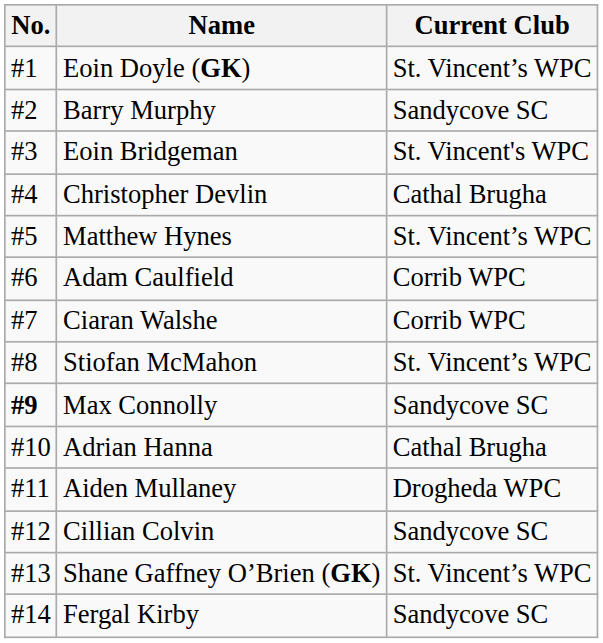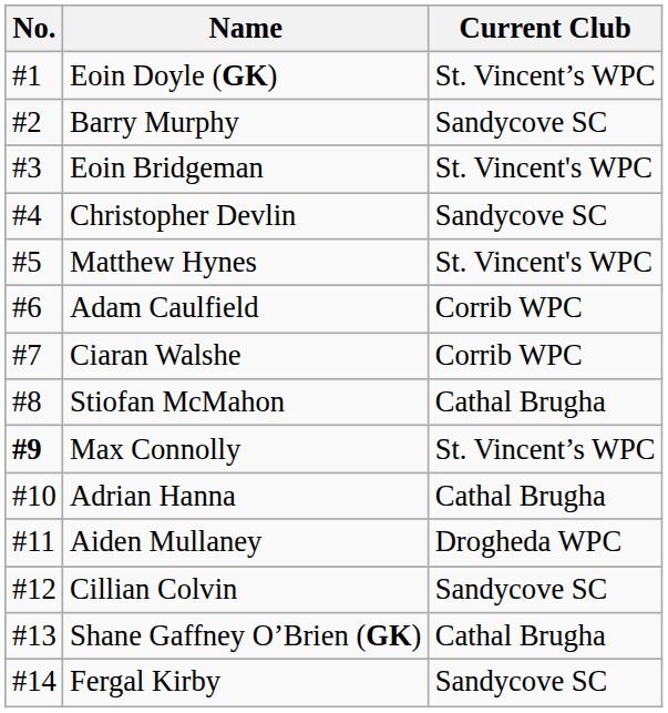Christopher Devlin | Current Club: Cathal Brugha -> Sandycove SC
Matthew Hynes | Current Club: St. Vincent’s WPC -> St. Vincent's WPC
Stiofan McMahon | Current Club: St. Vincent’s WPC -> Cathal Brugha
Max Connolly | Current Club: Sandycove SC -> St. Vincent’s WPC
Shane Gaffney O’Brien (GK) | Current Club: St. Vincent’s WPC -> Cathal Brugha
